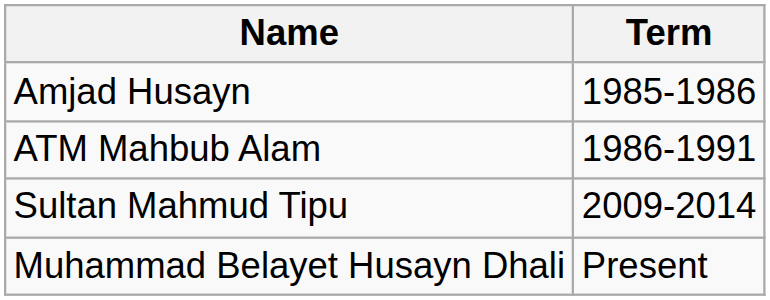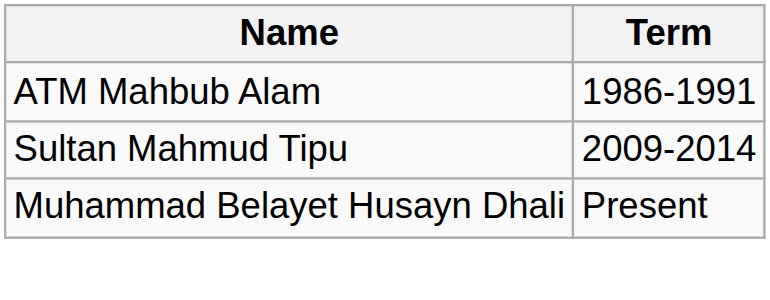- row: Amjad Husayn | 1985-1986
